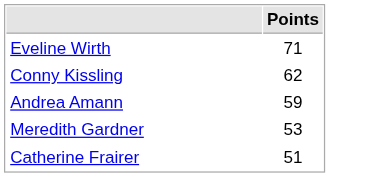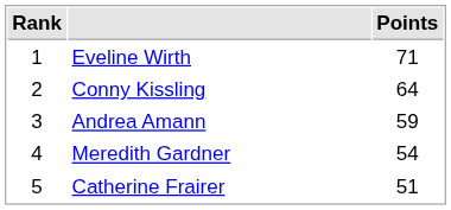+ column: Rank | 1 | 2 | 3 | 4 | 5
Conny Kissling | Points: 62 -> 64
Meredith Gardner | Points: 53 -> 54
